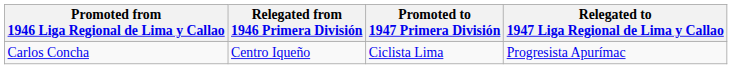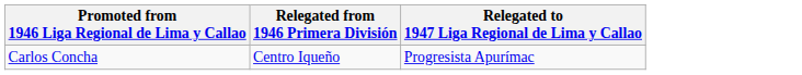- column: Promoted to 1947 Primera División | Ciclista Lima
